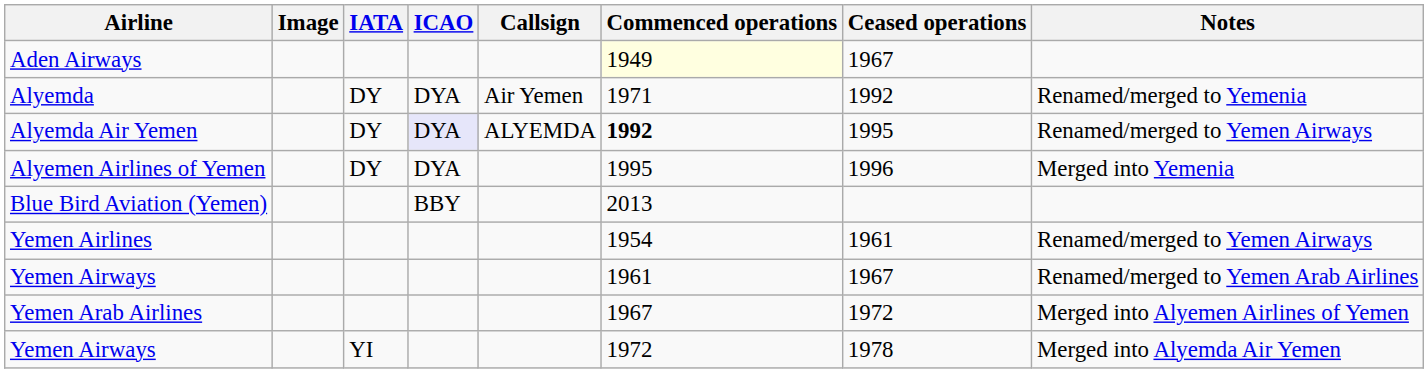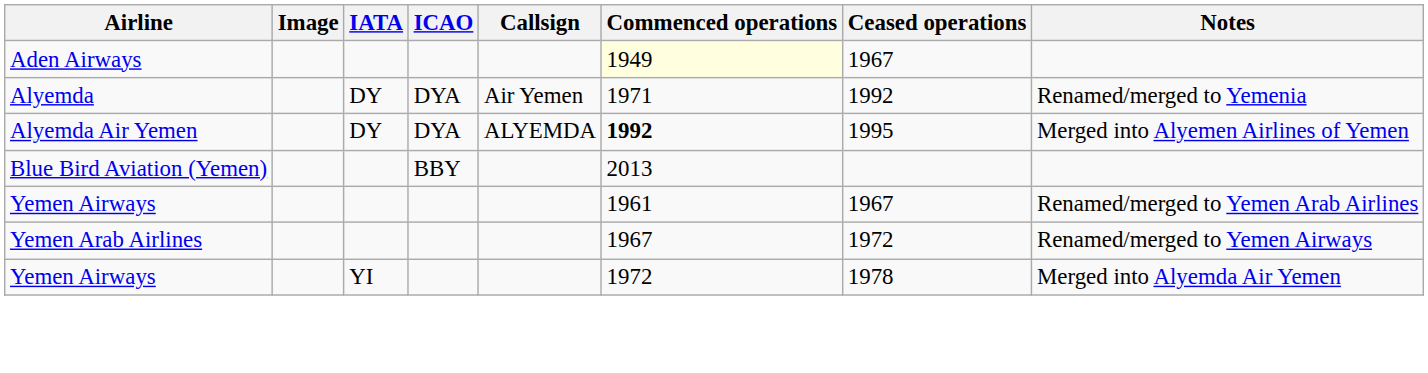Alyemda Air Yemen | ICAO: lavender background -> no background
Alyemda Air Yemen | Notes: Renamed/merged to Yemen Airways -> Merged into Alyemen Airlines of Yemen
- row: Alyemen Airlines of Yemen | DY | DYA | 1995 | 1996 | Merged into Yemenia
- row: Yemen Airlines | 1954 | 1961 | Renamed/merged to Yemen Airways
Yemen Arab Airlines | Notes: Merged into Alyemen Airlines of Yemen -> Renamed/merged to Yemen Airways
